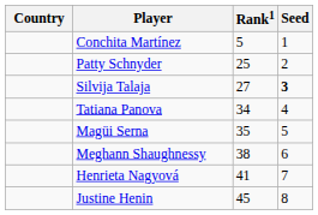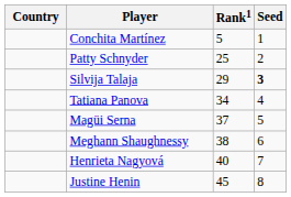Silvija Talaja | Rank1: 27 -> 29
Magüi Serna | Rank1: 35 -> 37
Henrieta Nagyová | Rank1: 41 -> 40
